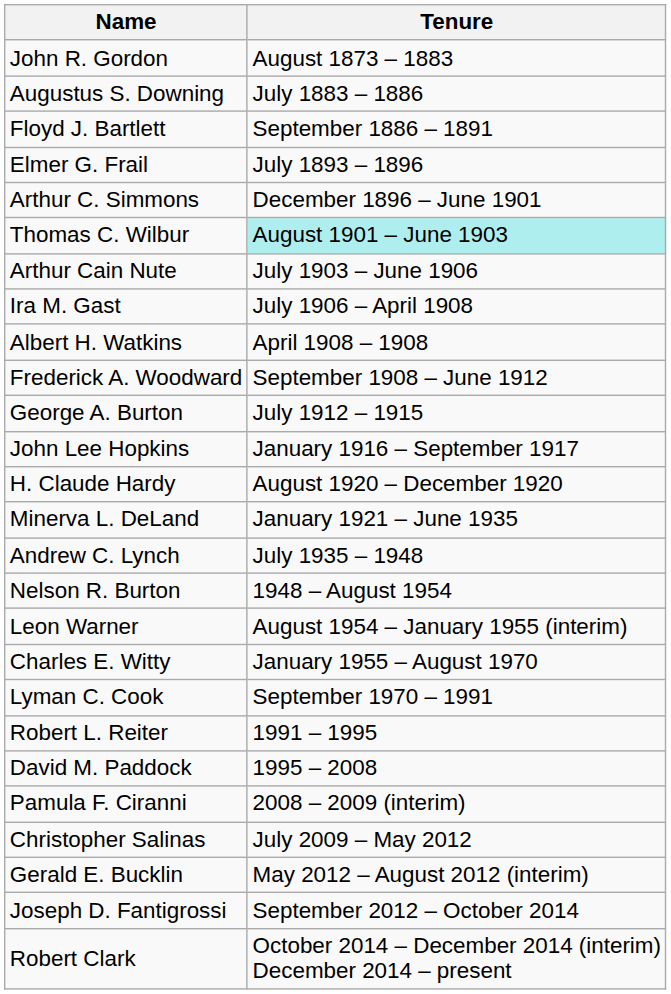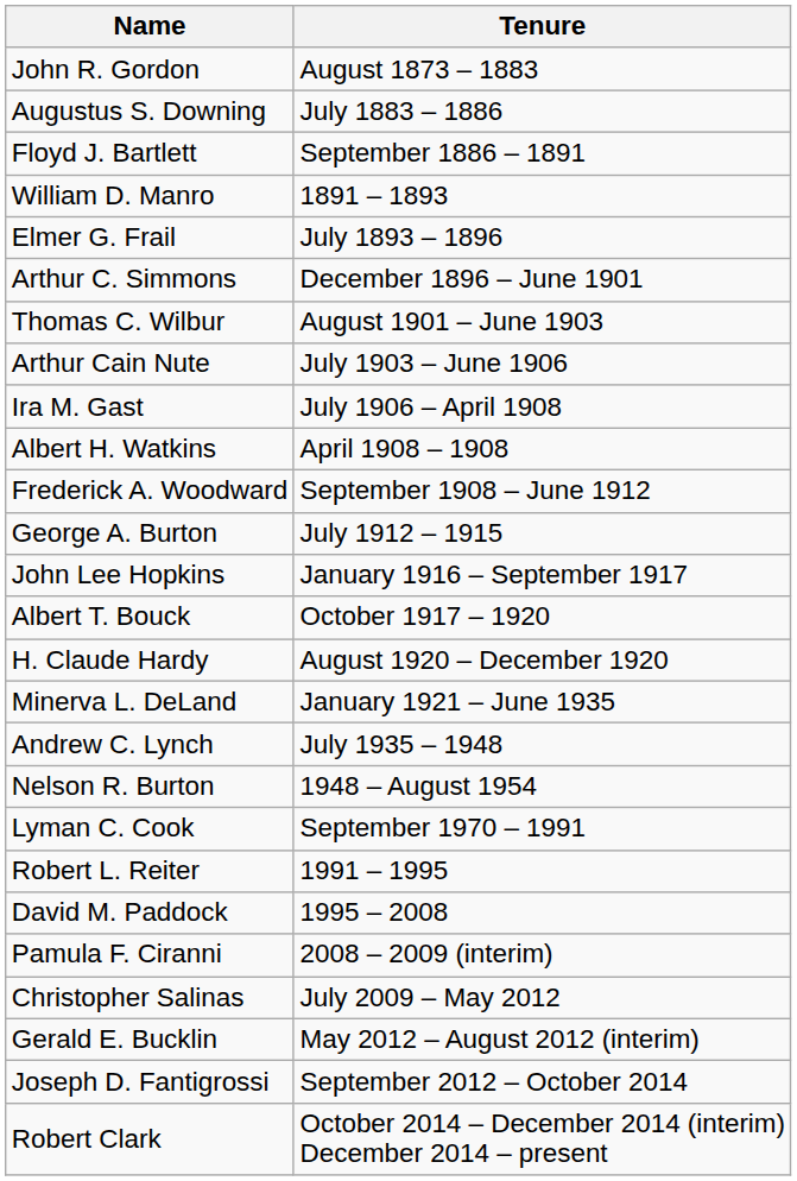+ row: William D. Manro | 1891 – 1893
Thomas C. Wilbur | Tenure: paleturquoise background -> no background
+ row: Albert T. Bouck | October 1917 – 1920
- row: Leon Warner | August 1954 – January 1955 (interim)
- row: Charles E. Witty | January 1955 – August 1970
